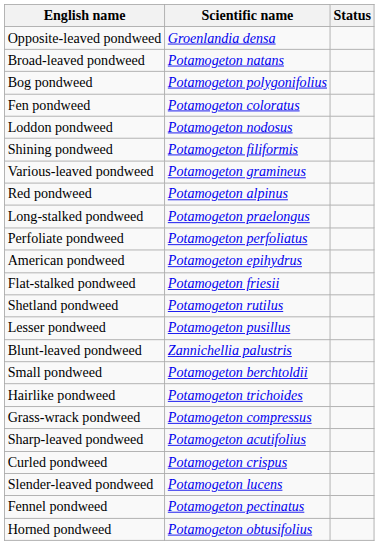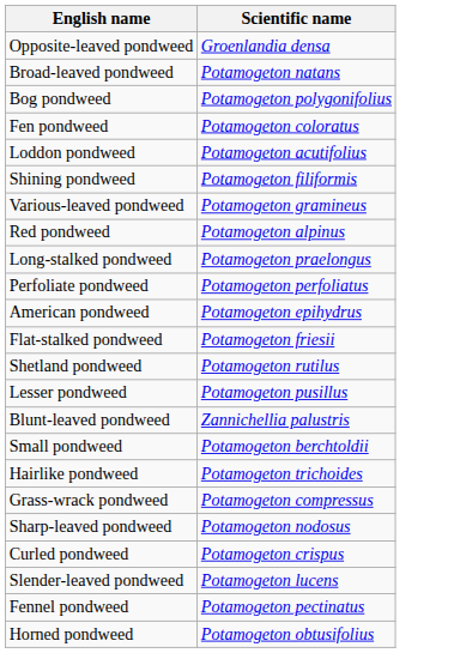- column: Status
Loddon pondweed | Scientific name: Potamogeton nodosus -> Potamogeton acutifolius
Sharp-leaved pondweed | Scientific name: Potamogeton acutifolius -> Potamogeton nodosus
